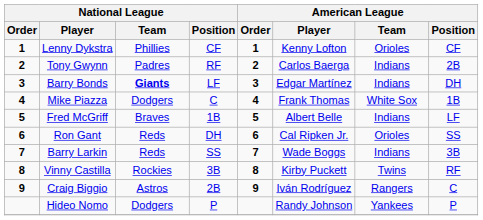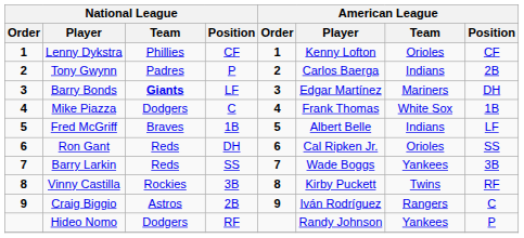Tony Gwynn | National League / Position: RF -> P
Barry Bonds | American League / Team: Indians -> Mariners
Barry Larkin | American League / Team: Indians -> Yankees
Hideo Nomo | National League / Position: P -> RF
